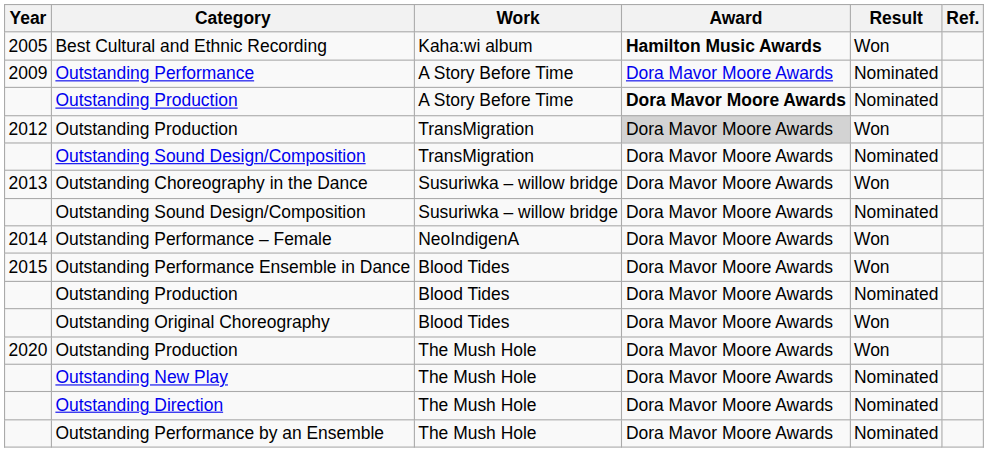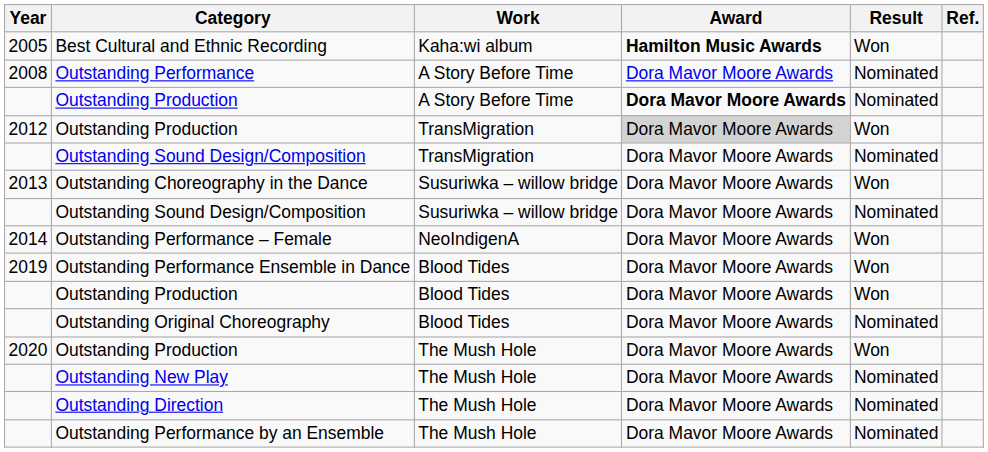Outstanding Performance | Year: 2009 -> 2008
Outstanding Performance Ensemble in Dance | Year: 2015 -> 2019
Outstanding Production / Blood Tides | Result: Nominated -> Won
Outstanding Original Choreography | Result: Won -> Nominated
